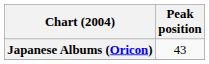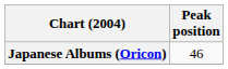Japanese Albums (Oricon) | Peak position: 43 -> 46
